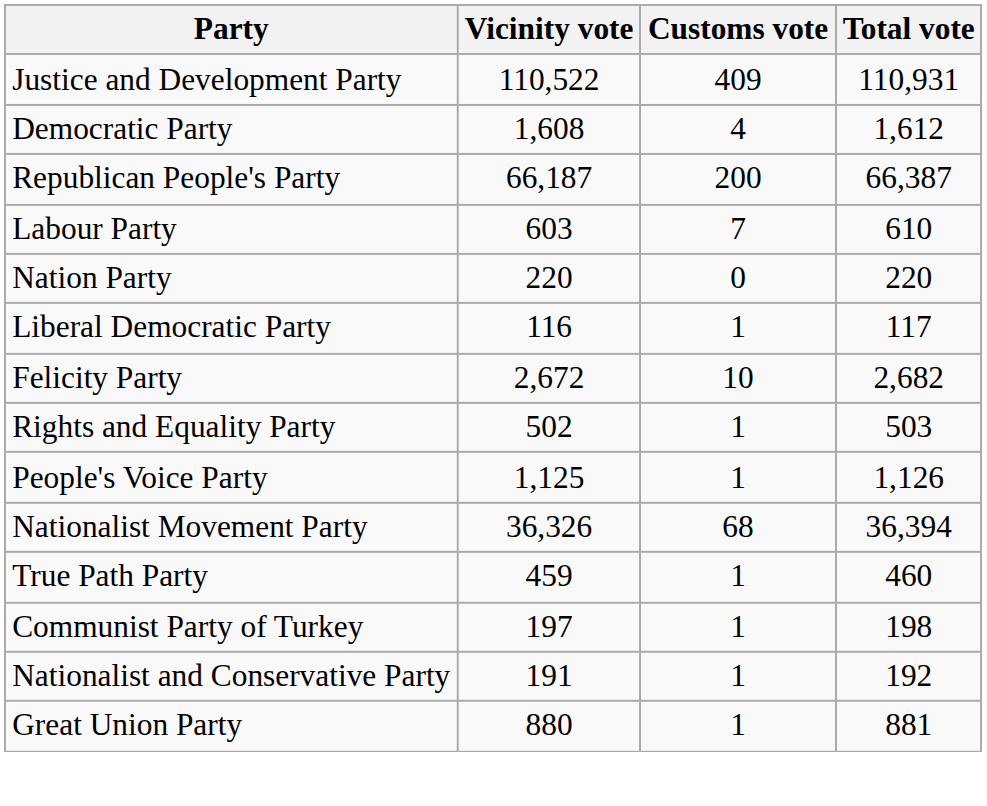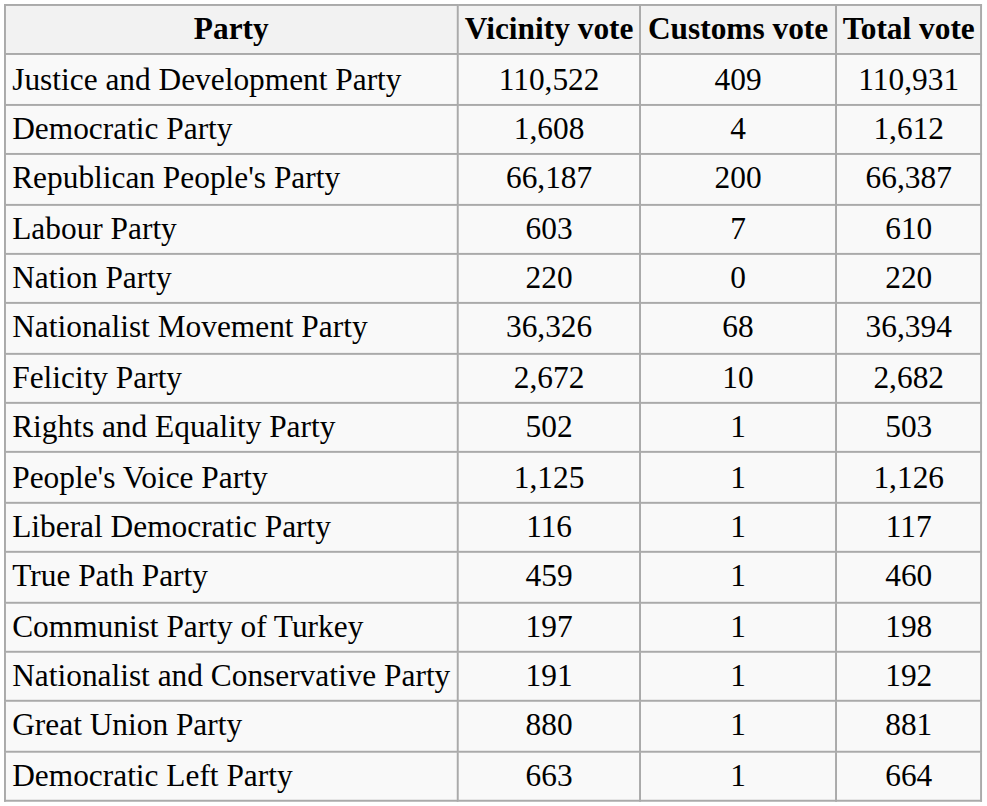rows swapped: Liberal Democratic Party <-> Nationalist Movement Party
+ row: Democratic Left Party | 663 | 1 | 664
